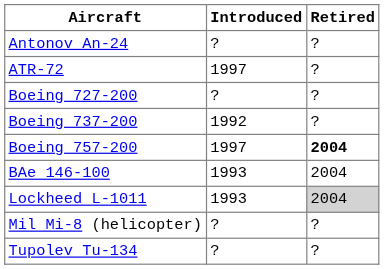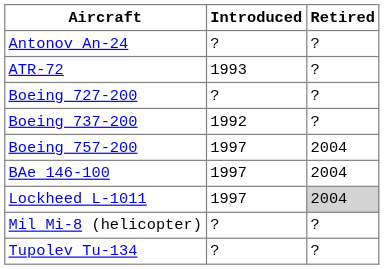ATR-72 | Introduced: 1997 -> 1993
Boeing 757-200 | Retired: bold -> normal
BAe 146-100 | Introduced: 1993 -> 1997
Lockheed L-1011 | Introduced: 1993 -> 1997
